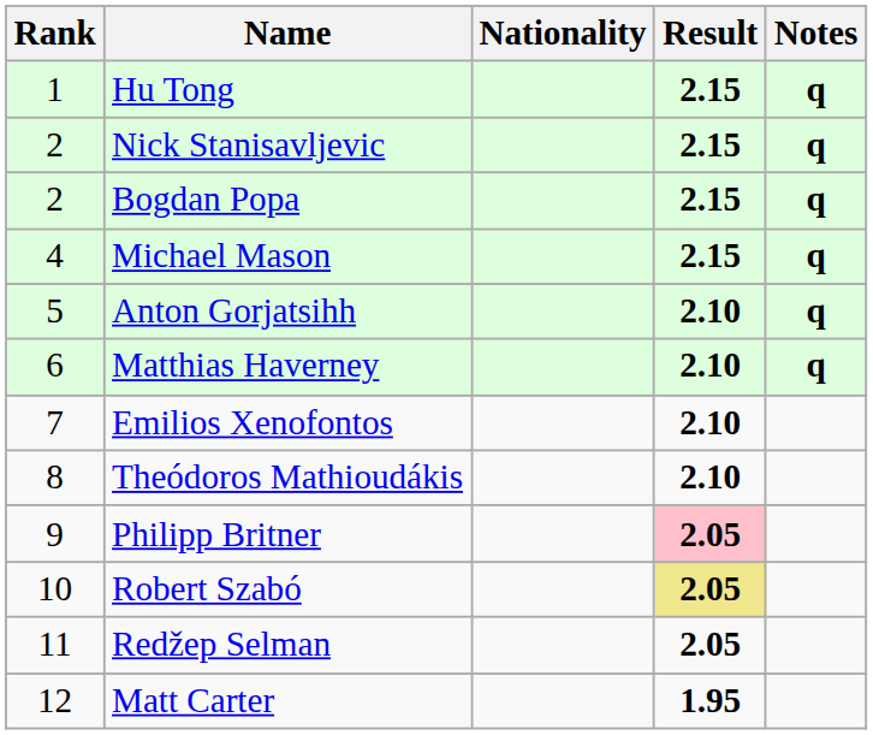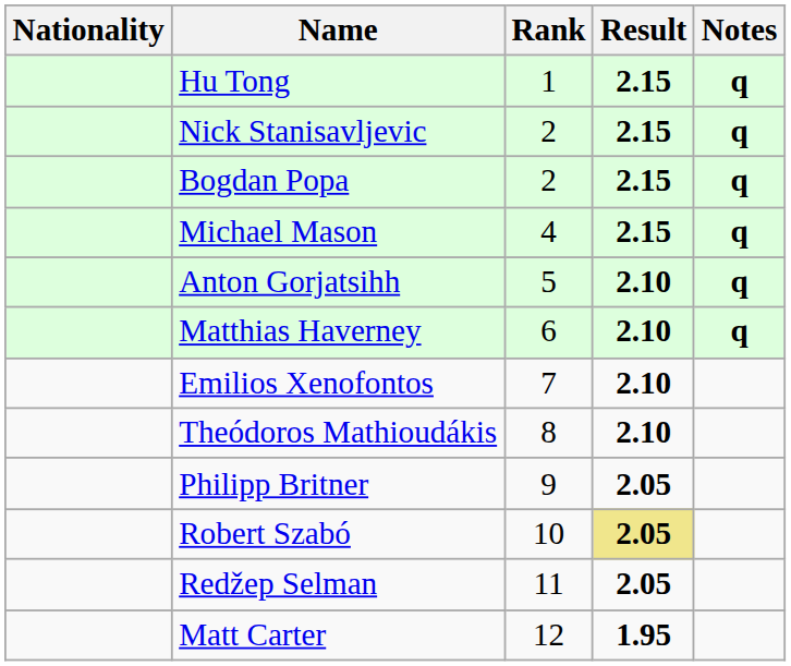columns swapped: Rank <-> Nationality
Philipp Britner | Result: pink background -> no background
